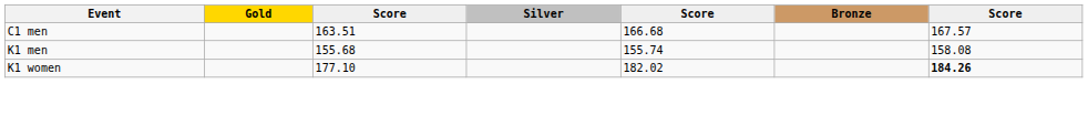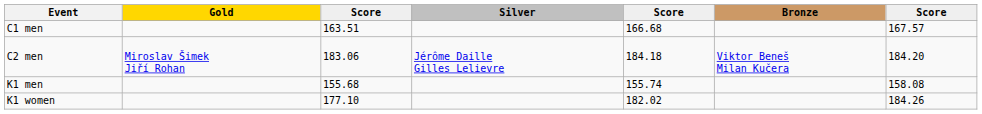+ row: C2 men | Miroslav Šimek Jiří Rohan | 183.06 | Jérôme Daille Gilles Lelievre | 184.18 | Viktor Beneš Milan Kučera | 184.20
K1 women | column 7: bold -> normal
